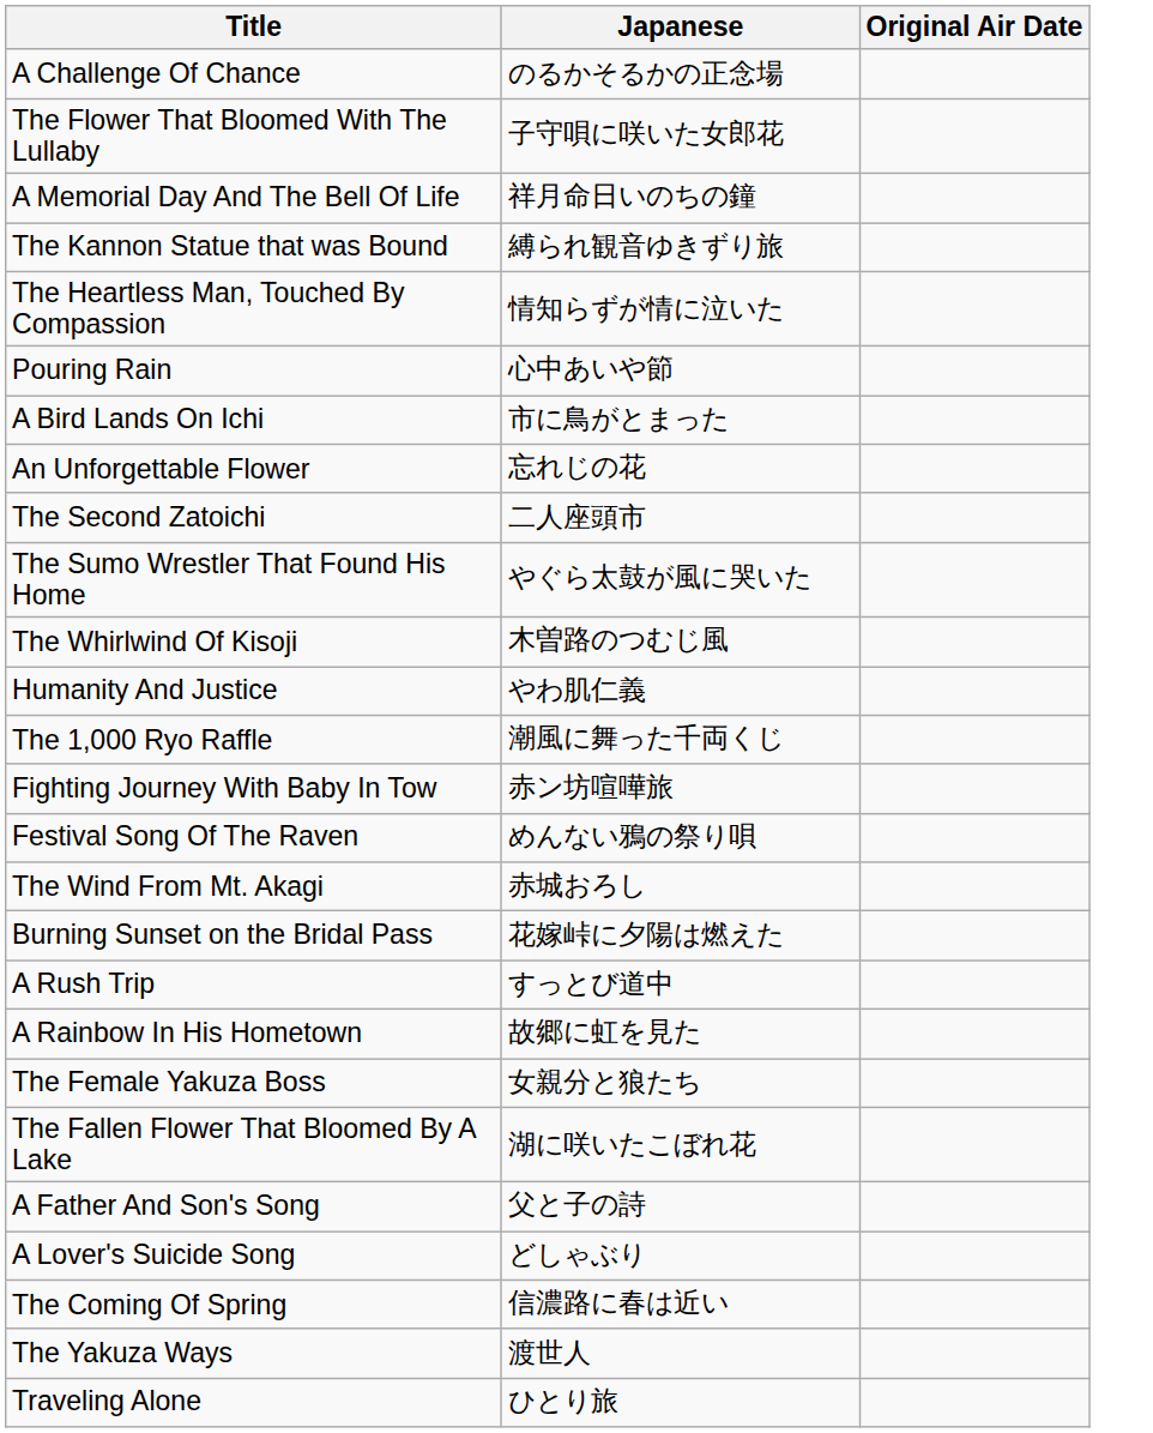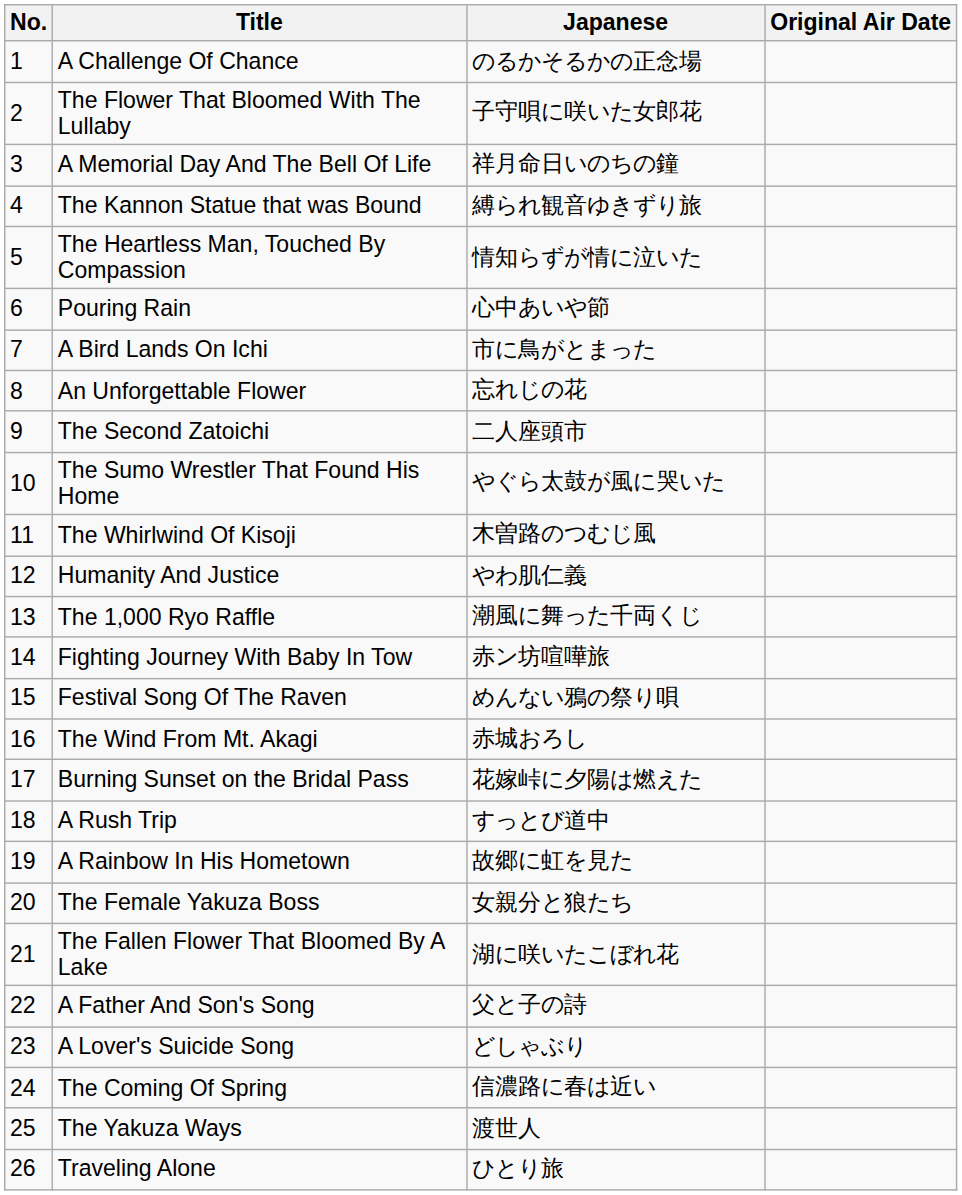+ column: No. | 1 | 2 | 3 | 4 | 5 | 6 | 7 | 8 | 9 | 10 | 11 | 12 | 13 | 14 | 15 | 16 | 17 | 18 | 19 | 20 | 21 | 22 | 23 | 24 | 25 | 26
